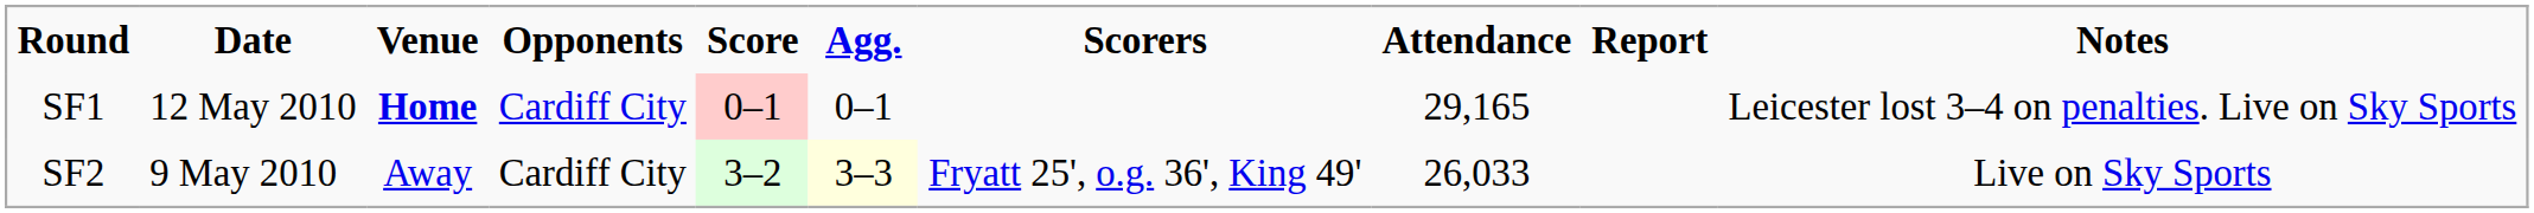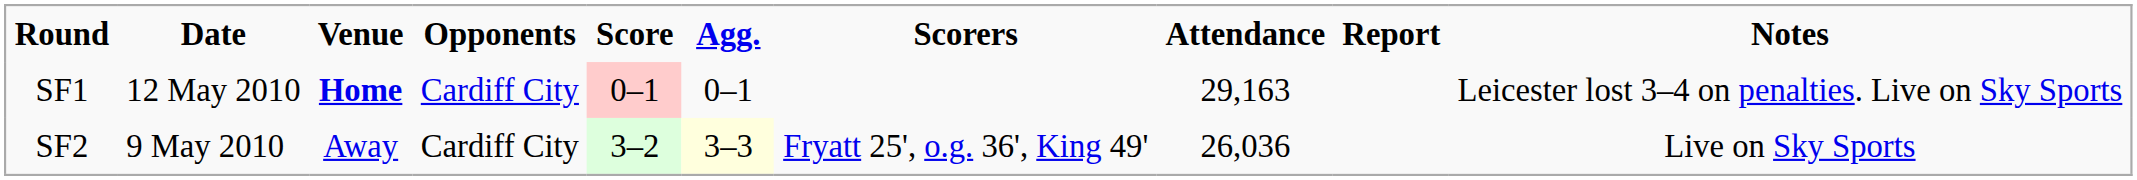SF1 | Attendance: 29,165 -> 29,163
SF2 | Attendance: 26,033 -> 26,036
